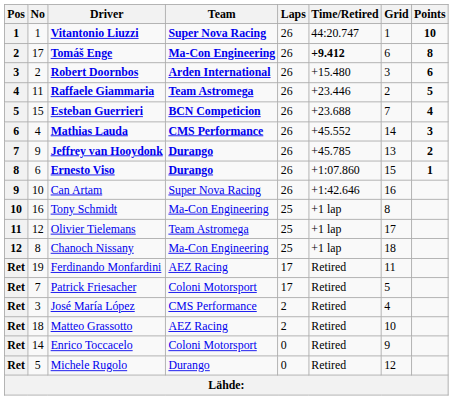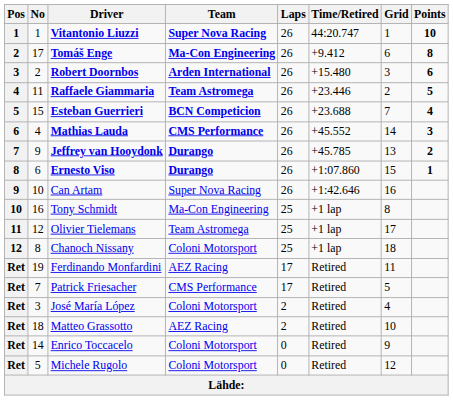Tomáš Enge | Time/Retired: bold -> normal
Chanoch Nissany | Team: Ma-Con Engineering -> Coloni Motorsport
Patrick Friesacher | Team: Coloni Motorsport -> CMS Performance
José María López | Team: CMS Performance -> Coloni Motorsport
Michele Rugolo | Team: Durango -> Coloni Motorsport
